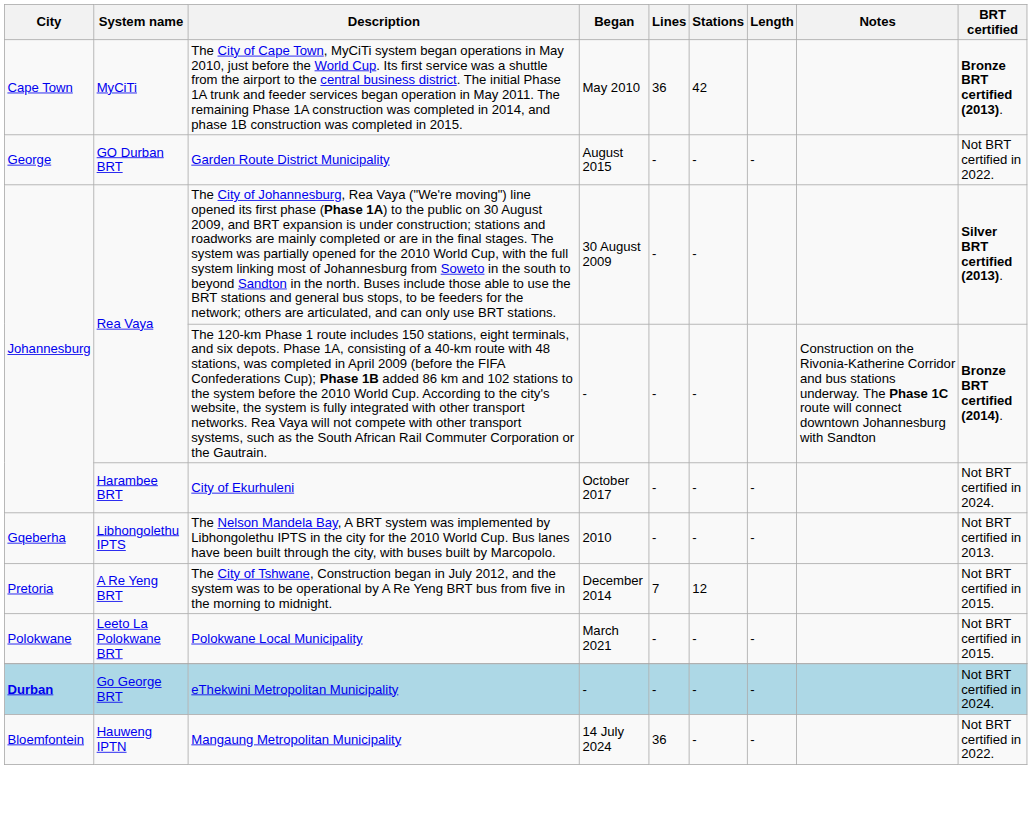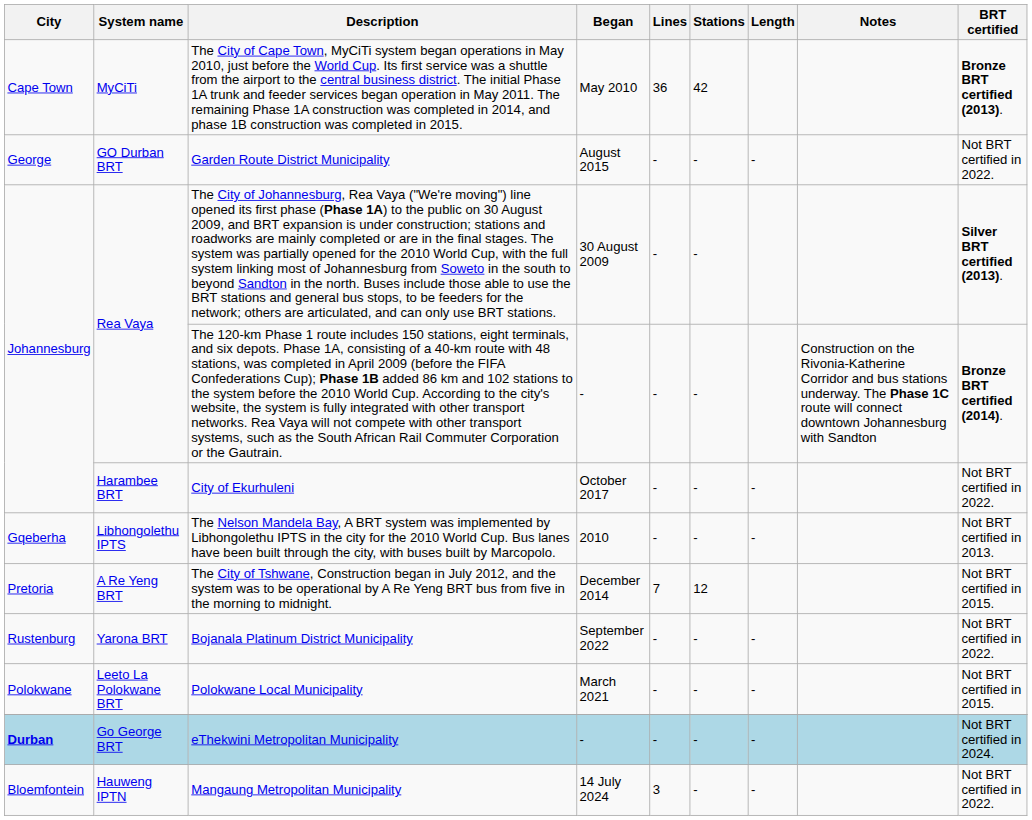City of Ekurhuleni | BRT certified: Not BRT certified in 2024. -> Not BRT certified in 2022.
+ row: Rustenburg | Yarona BRT | Bojanala Platinum District Municipality | September 2022 | - | - | - | Not BRT certified in 2022.
Mangaung Metropolitan Municipality | Lines: 36 -> 3
